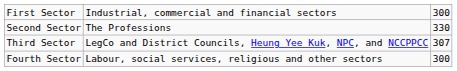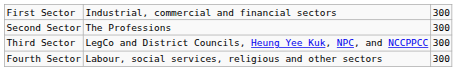Second Sector | column 3: 330 -> 300
Third Sector | column 3: 307 -> 300
